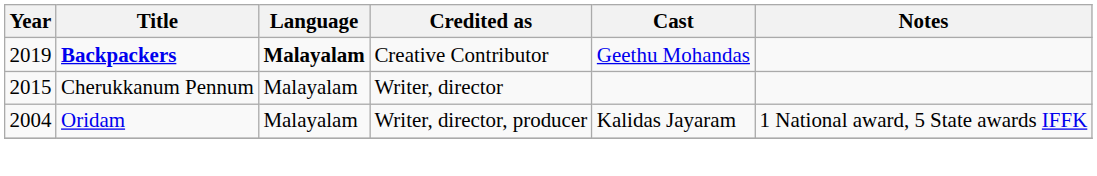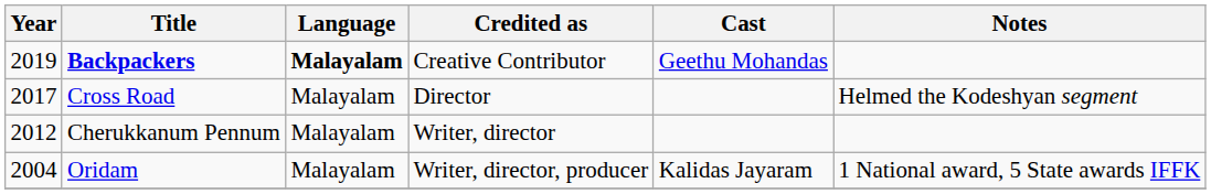+ row: 2017 | Cross Road | Malayalam | Director | Helmed the Kodeshyan segment
Cherukkanum Pennum | Year: 2015 -> 2012
